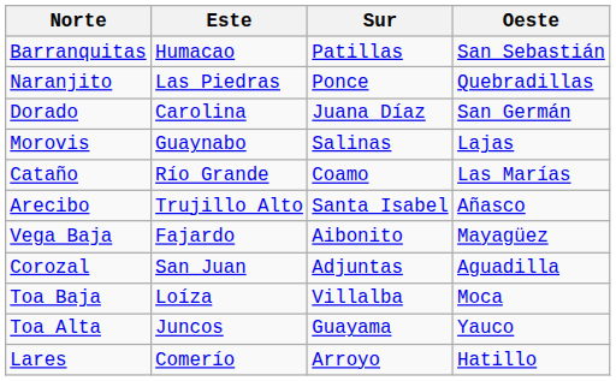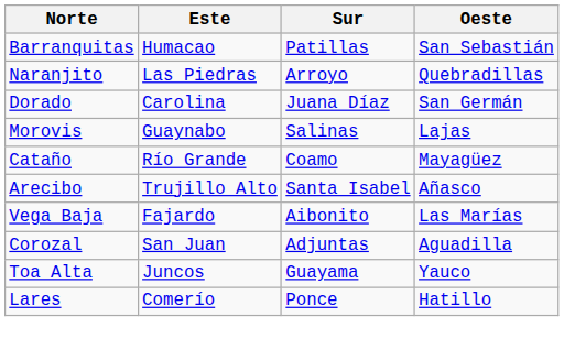Naranjito | Sur: Ponce -> Arroyo
Cataño | Oeste: Las Marías -> Mayagüez
Vega Baja | Oeste: Mayagüez -> Las Marías
- row: Toa Baja | Loíza | Villalba | Moca
Lares | Sur: Arroyo -> Ponce
